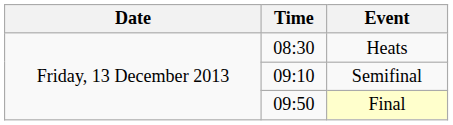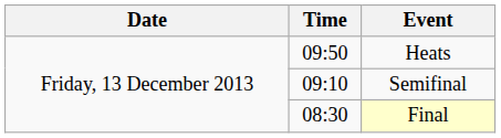Heats | Time: 08:30 -> 09:50
Final | Time: 09:50 -> 08:30
